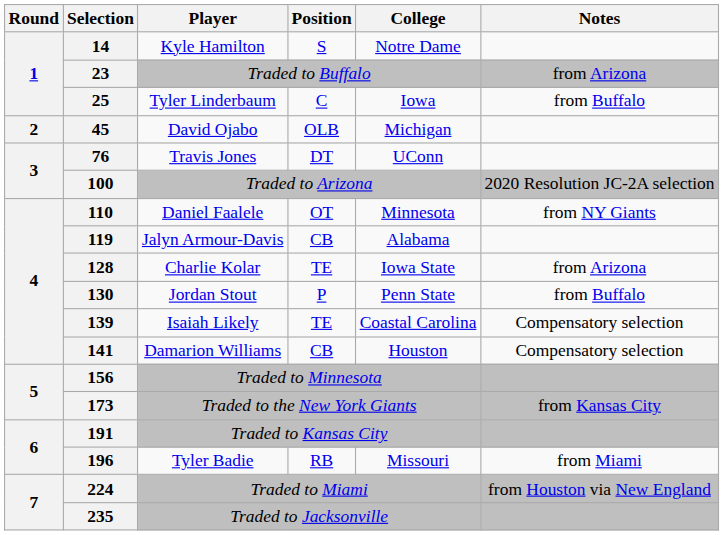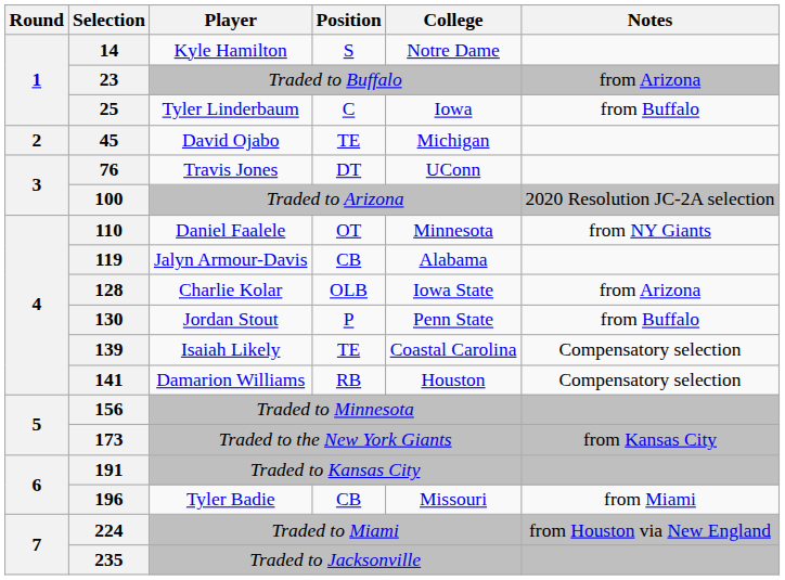45 | Position: OLB -> TE
128 | Position: TE -> OLB
141 | Position: CB -> RB
196 | Position: RB -> CB
